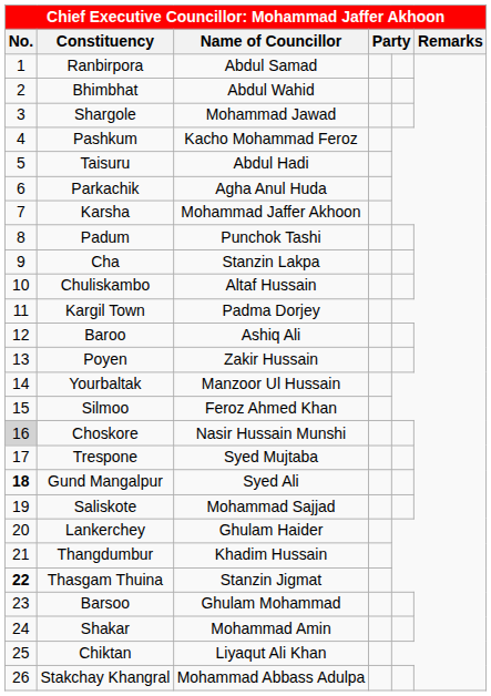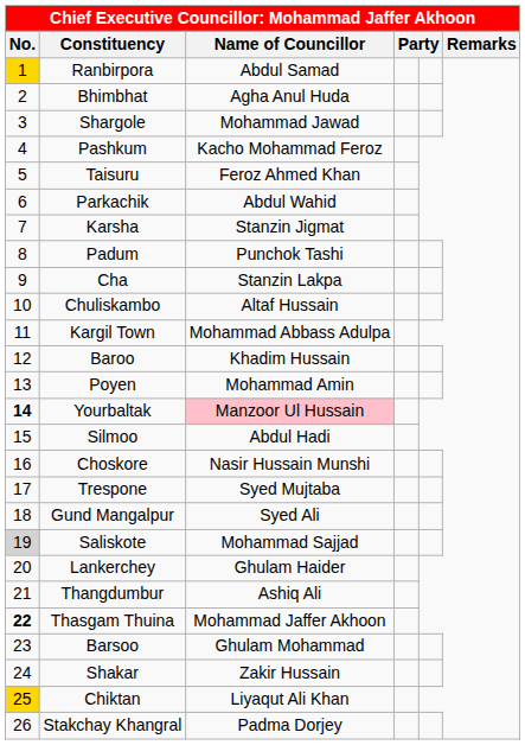Ranbirpora | No.: no background -> gold background
Bhimbhat | Name of Councillor: Abdul Wahid -> Agha Anul Huda
Taisuru | Name of Councillor: Abdul Hadi -> Feroz Ahmed Khan
Parkachik | Name of Councillor: Agha Anul Huda -> Abdul Wahid
Karsha | Name of Councillor: Mohammad Jaffer Akhoon -> Stanzin Jigmat
Kargil Town | Name of Councillor: Padma Dorjey -> Mohammad Abbass Adulpa
Baroo | Name of Councillor: Ashiq Ali -> Khadim Hussain
Poyen | Name of Councillor: Zakir Hussain -> Mohammad Amin
Yourbaltak | No.: normal -> bold
Yourbaltak | Name of Councillor: no background -> pink background
Silmoo | Name of Councillor: Feroz Ahmed Khan -> Abdul Hadi
Choskore | No.: lightgrey background -> no background
Gund Mangalpur | No.: bold -> normal
Saliskote | No.: no background -> lightgrey background
Thangdumbur | Name of Councillor: Khadim Hussain -> Ashiq Ali
Thasgam Thuina | Name of Councillor: Stanzin Jigmat -> Mohammad Jaffer Akhoon
Shakar | Name of Councillor: Mohammad Amin -> Zakir Hussain
Chiktan | No.: no background -> gold background
Stakchay Khangral | Name of Councillor: Mohammad Abbass Adulpa -> Padma Dorjey
